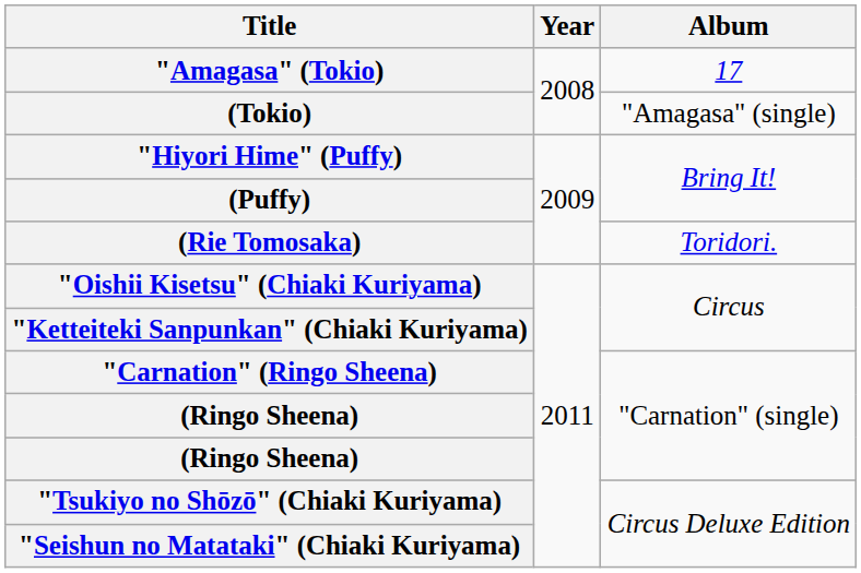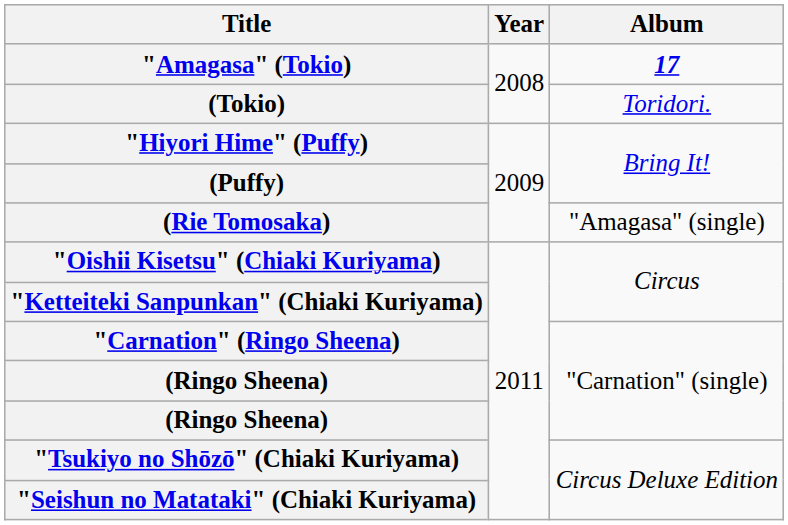"Amagasa" (Tokio) | Album: normal -> bold
(Tokio) | Album: "Amagasa" (single) -> Toridori.
(Rie Tomosaka) | Album: Toridori. -> "Amagasa" (single)
